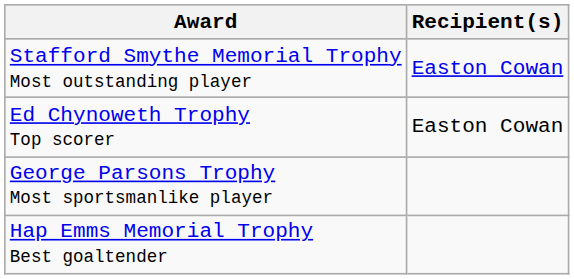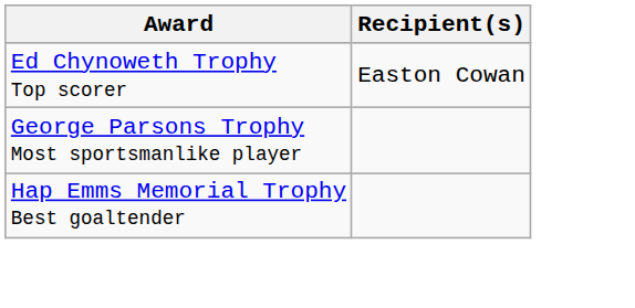- row: Stafford Smythe Memorial Trophy Most outstanding player | Easton Cowan
